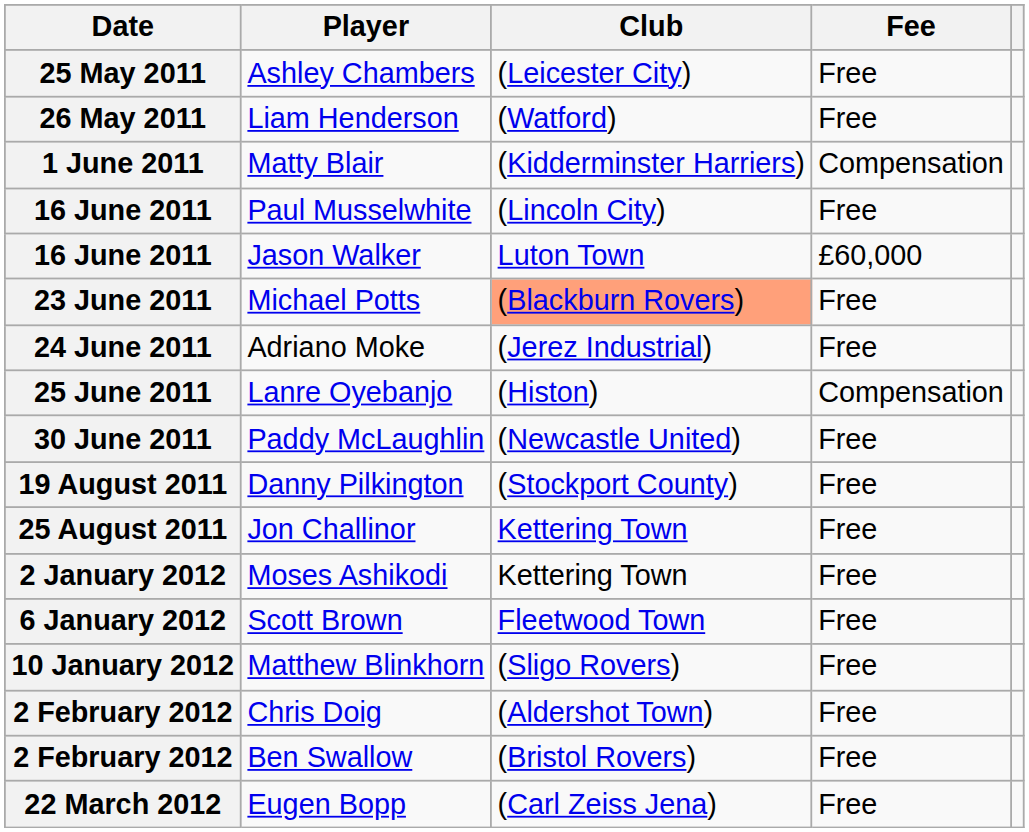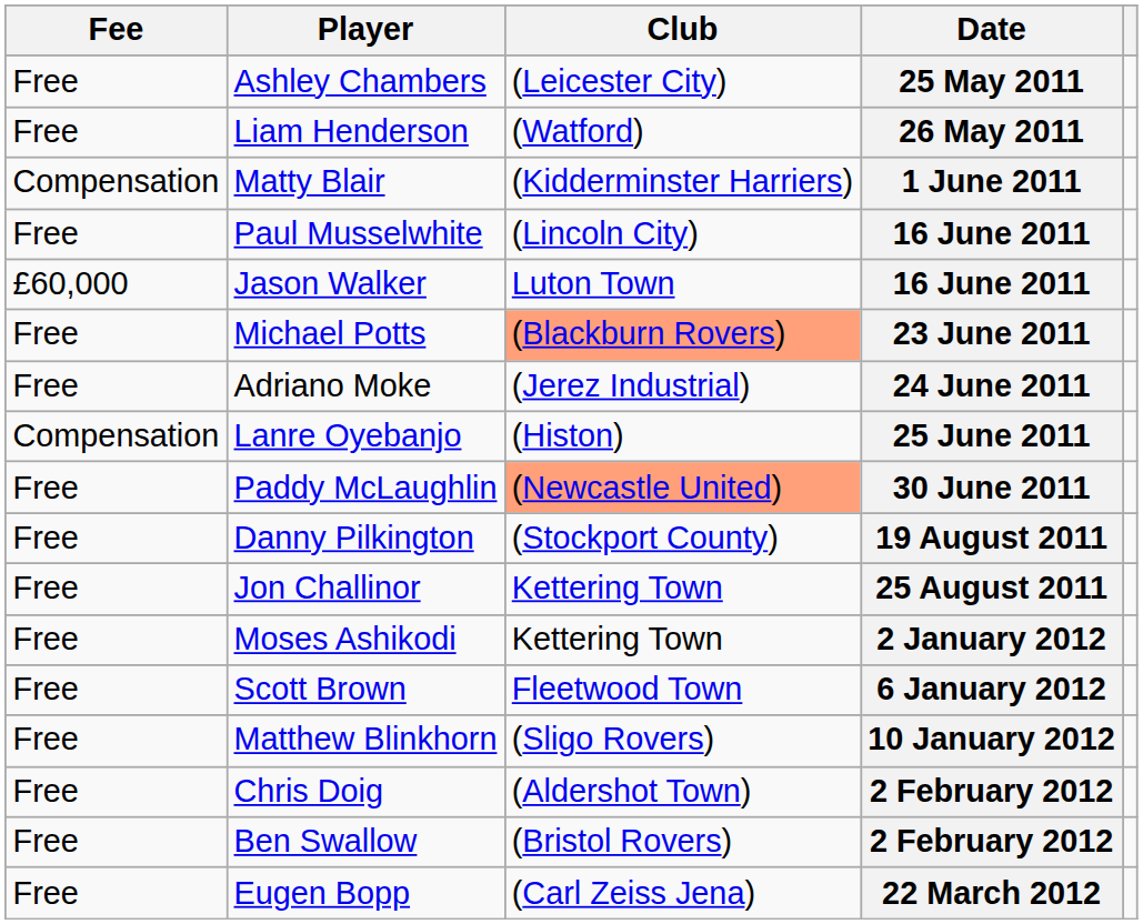columns swapped: Date <-> Fee
Paddy McLaughlin | Club: no background -> lightsalmon background
